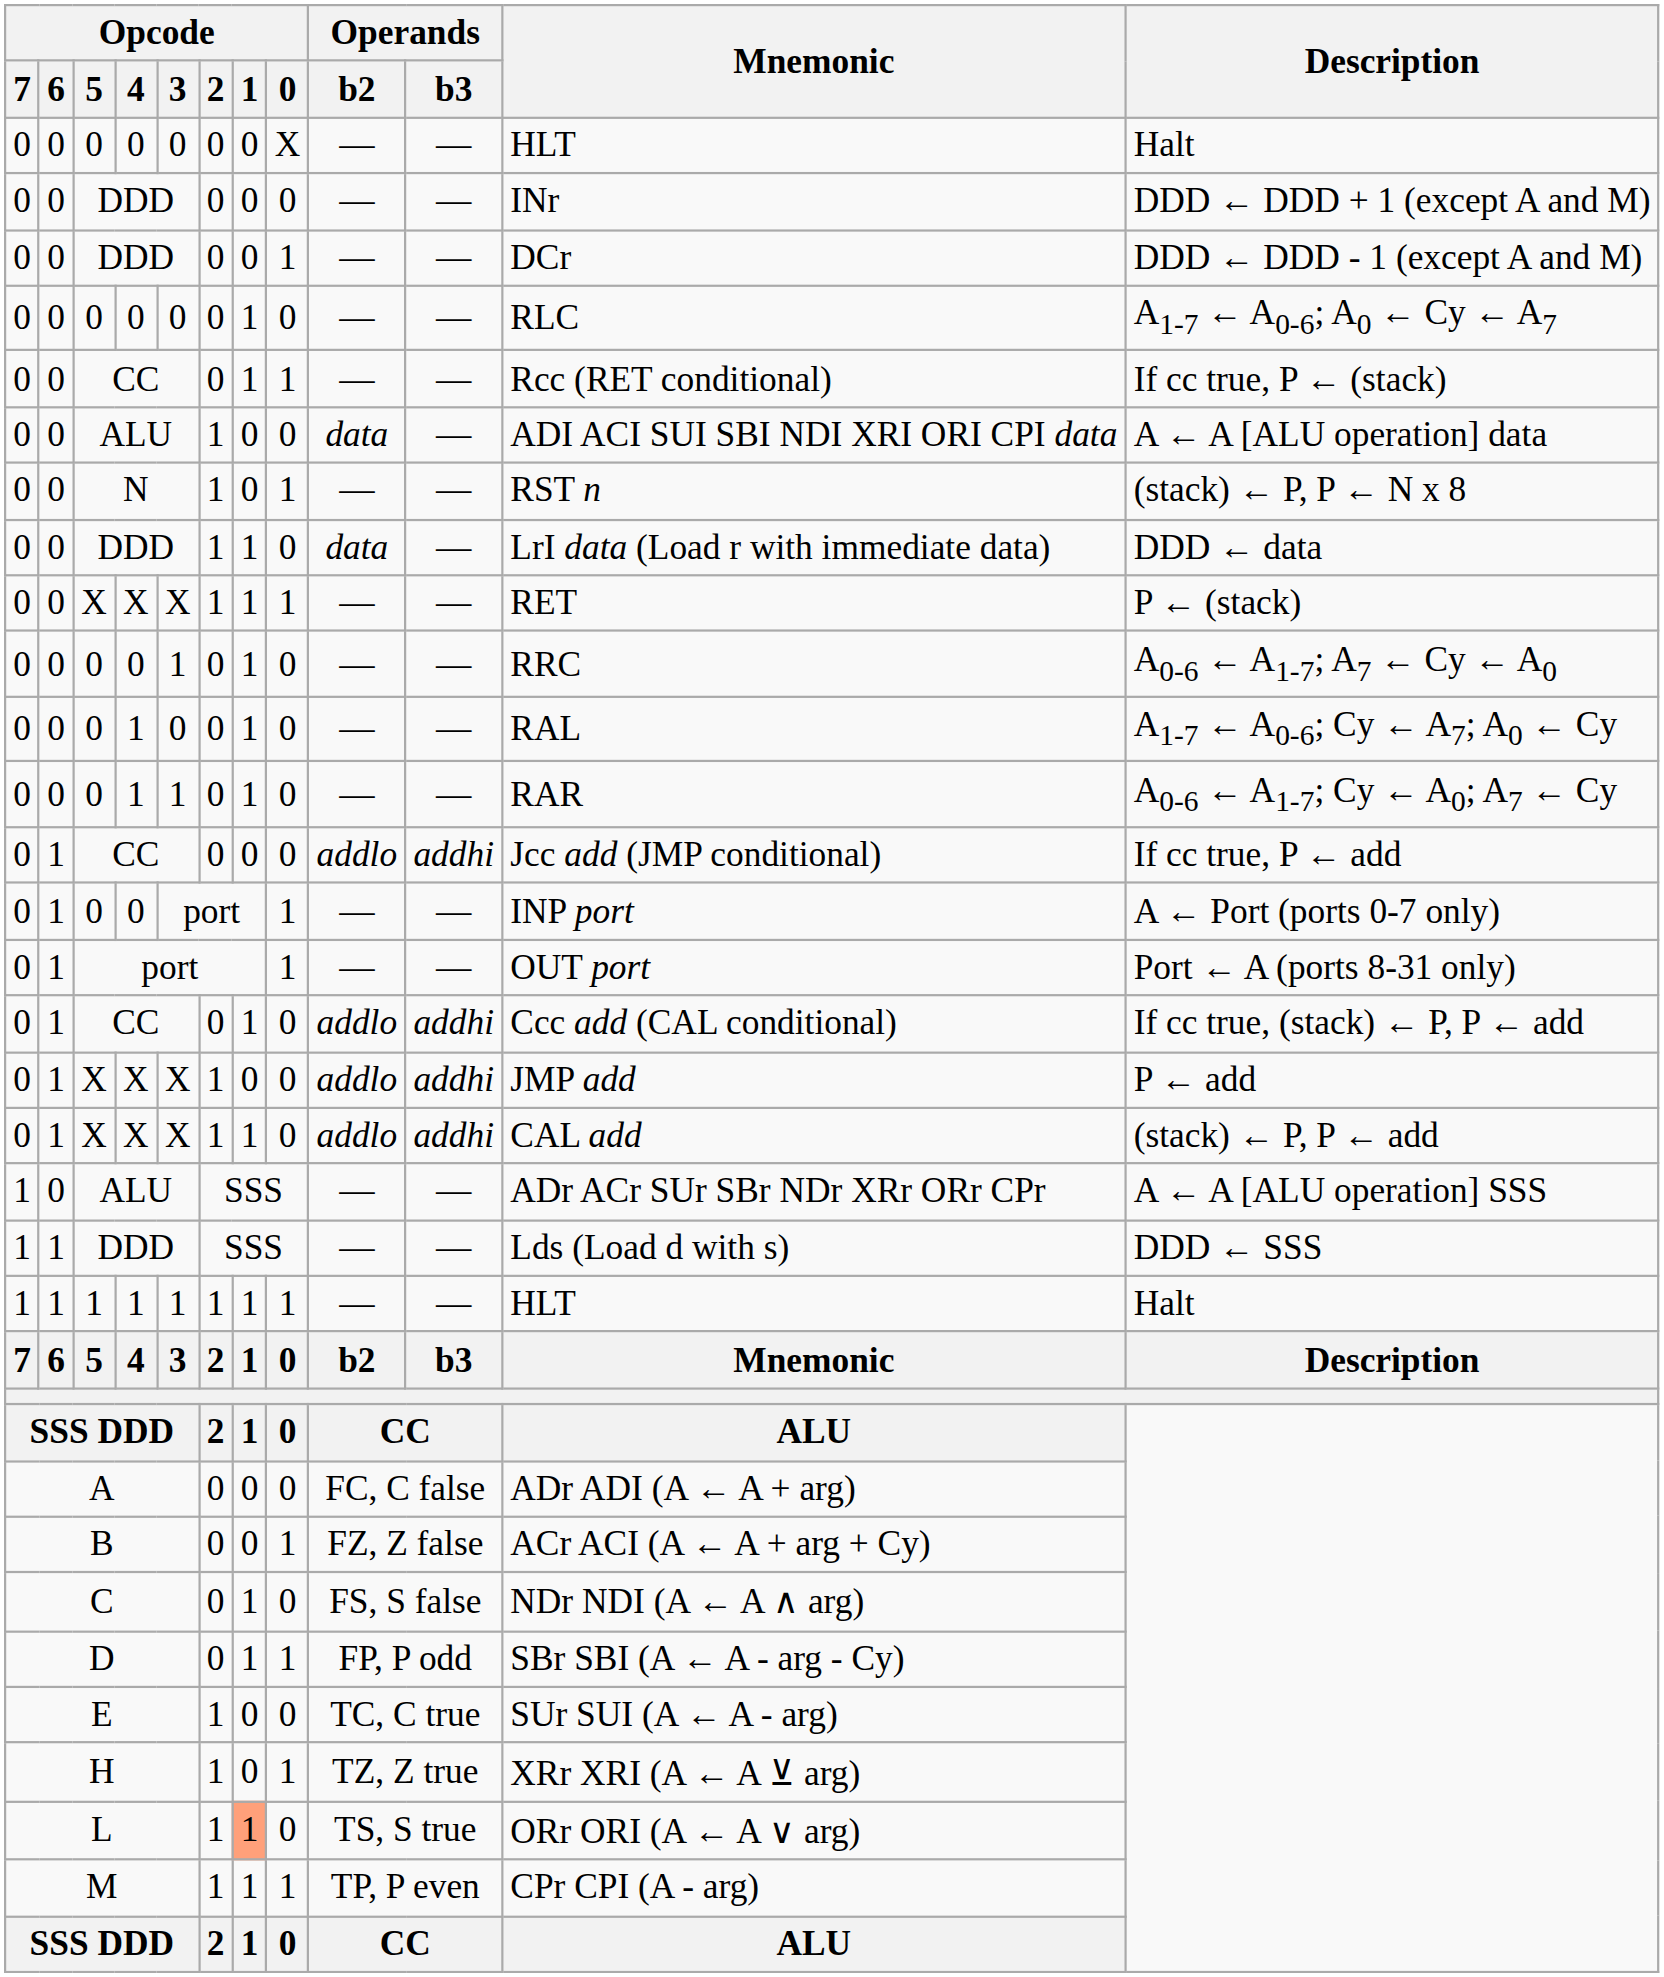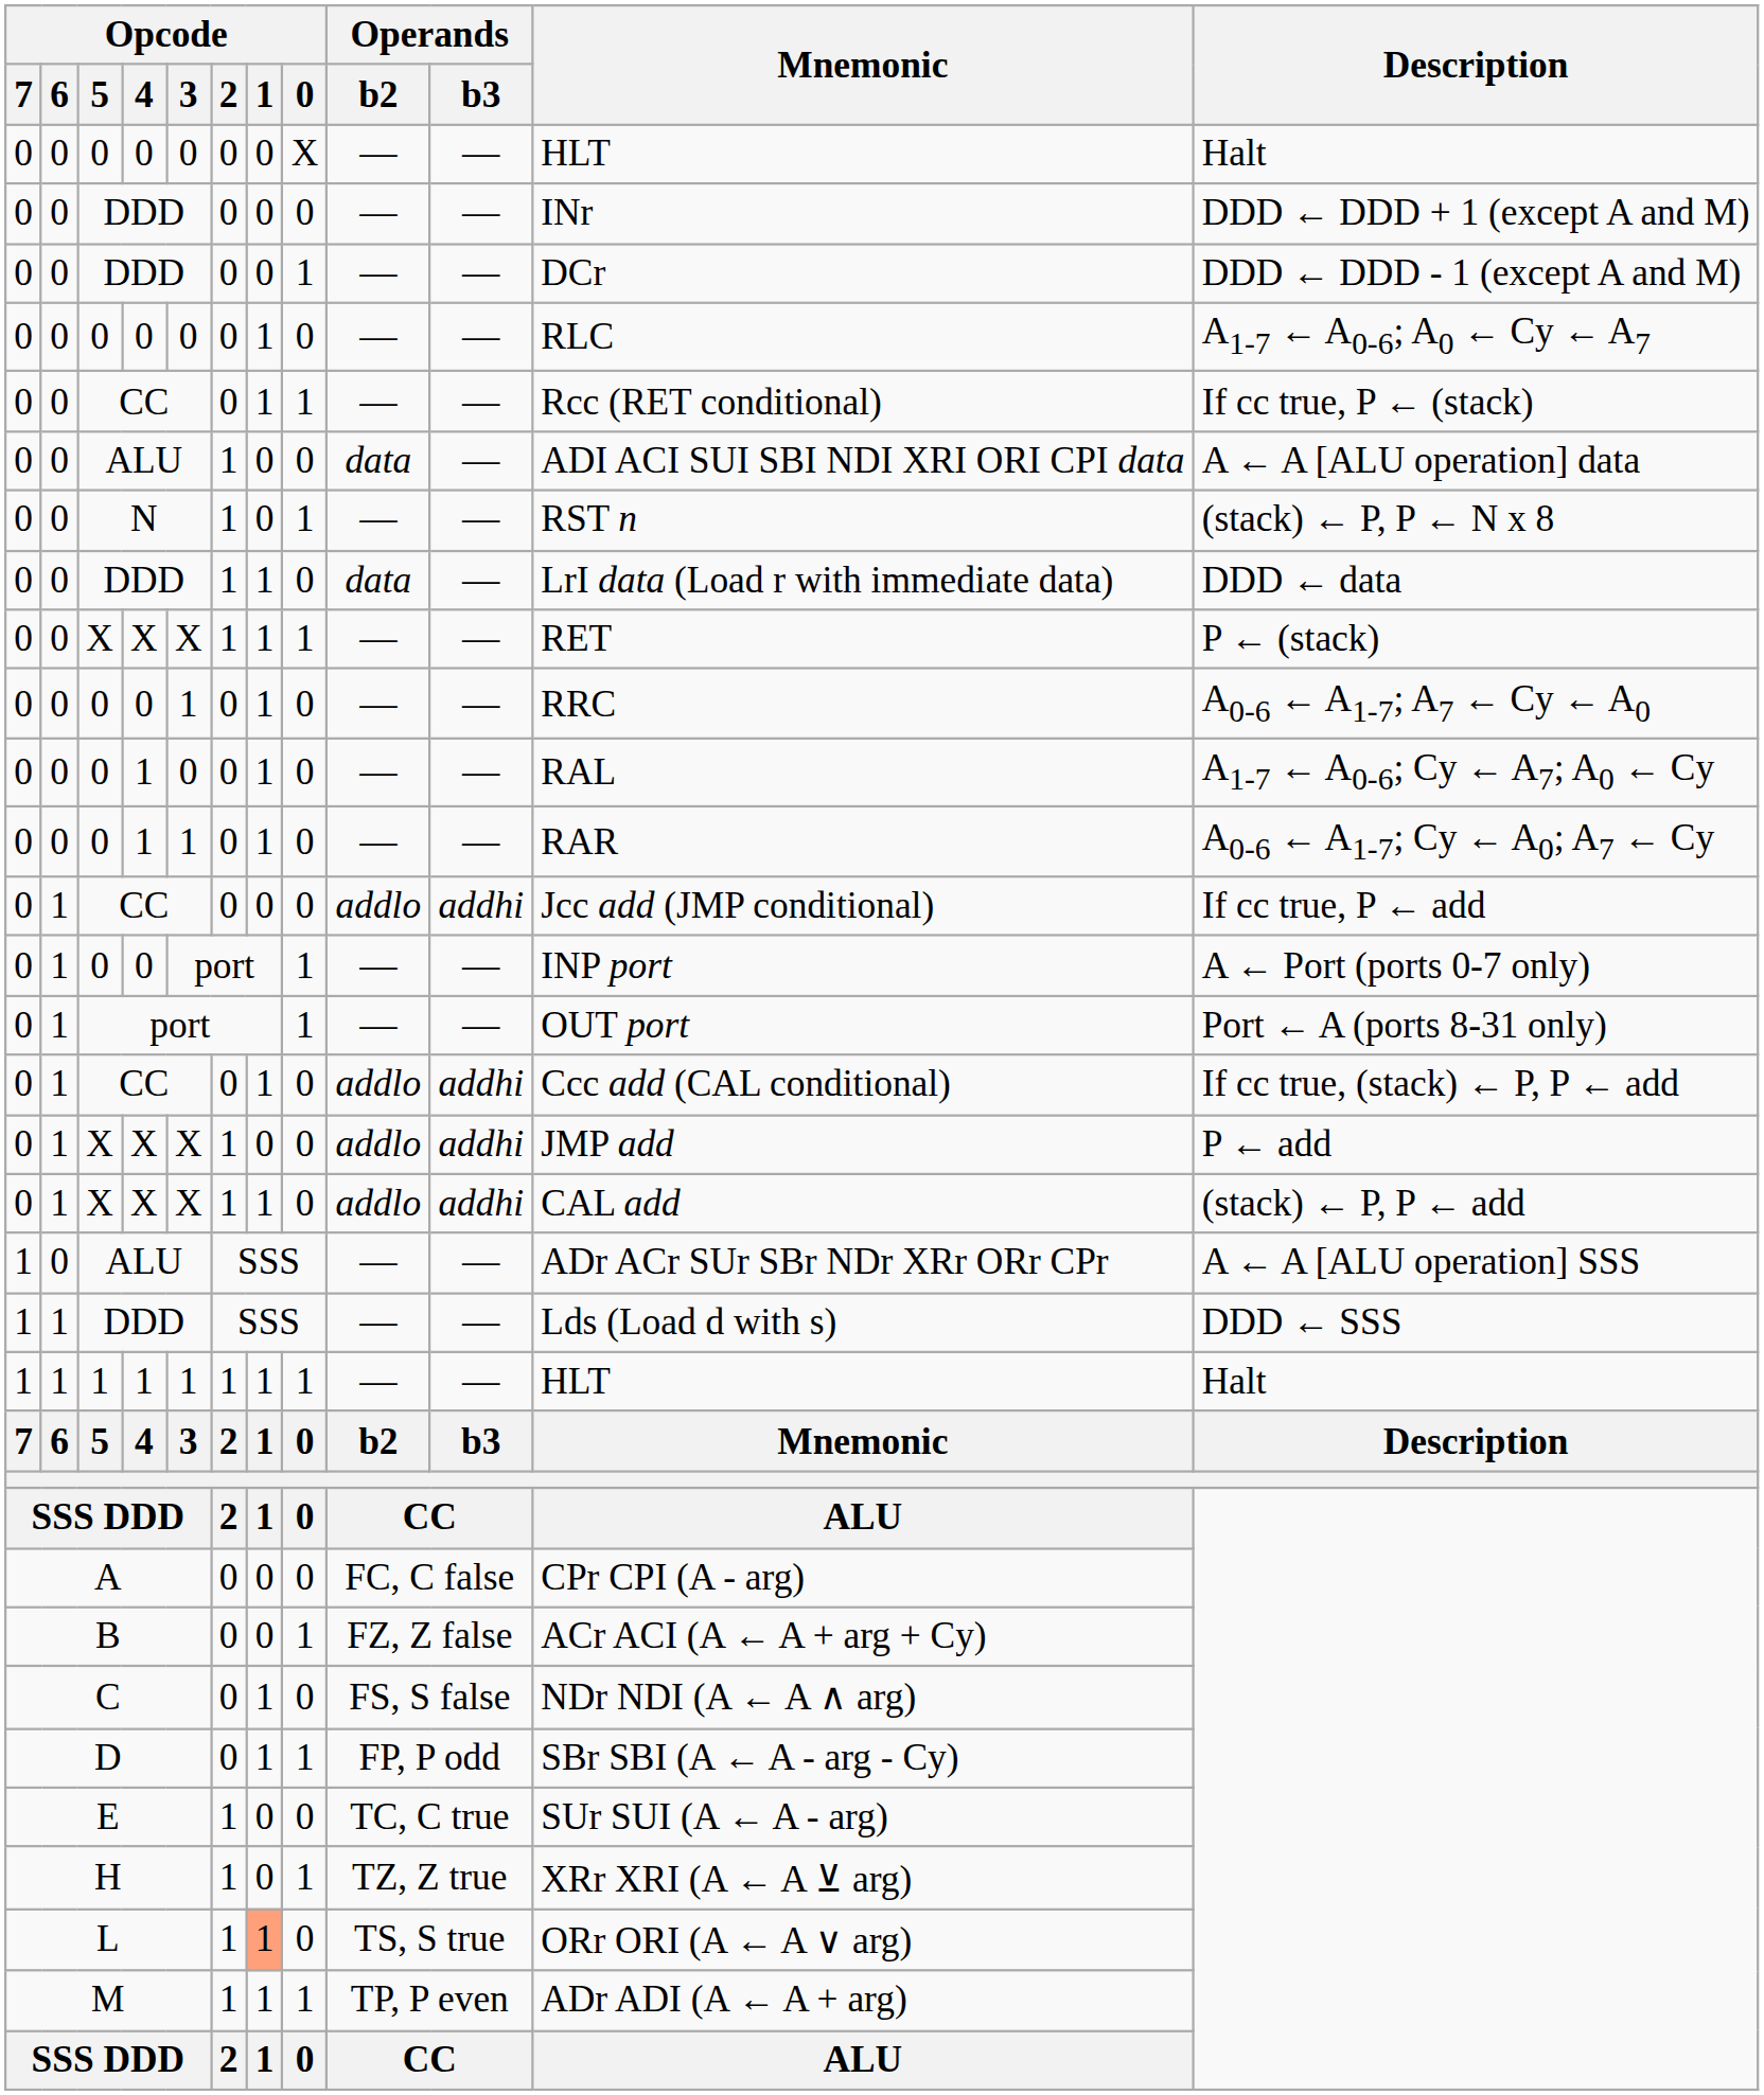A | Mnemonic: ADr ADI (A ← A + arg) -> CPr CPI (A - arg)
M | Mnemonic: CPr CPI (A - arg) -> ADr ADI (A ← A + arg)
